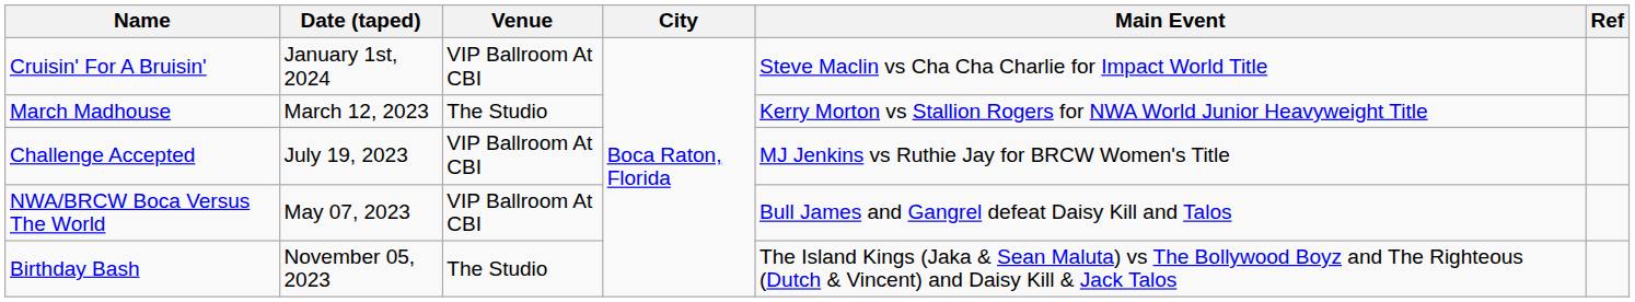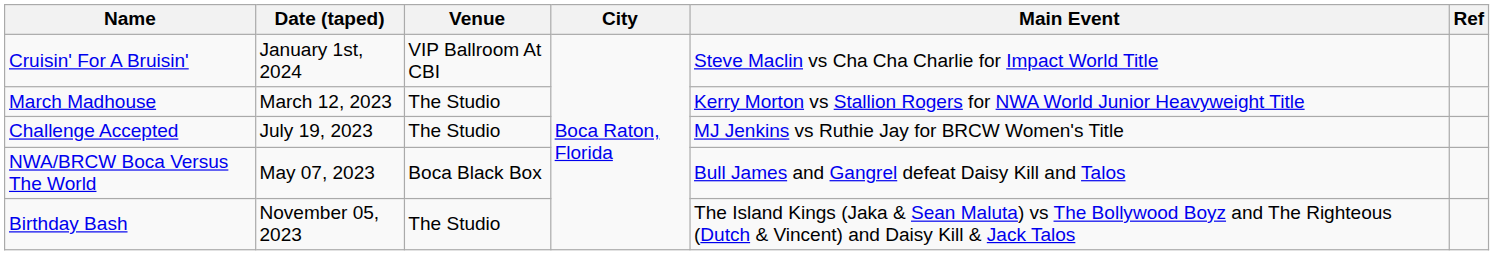Challenge Accepted | Venue: VIP Ballroom At CBI -> The Studio
NWA/BRCW Boca Versus The World | Venue: VIP Ballroom At CBI -> Boca Black Box
